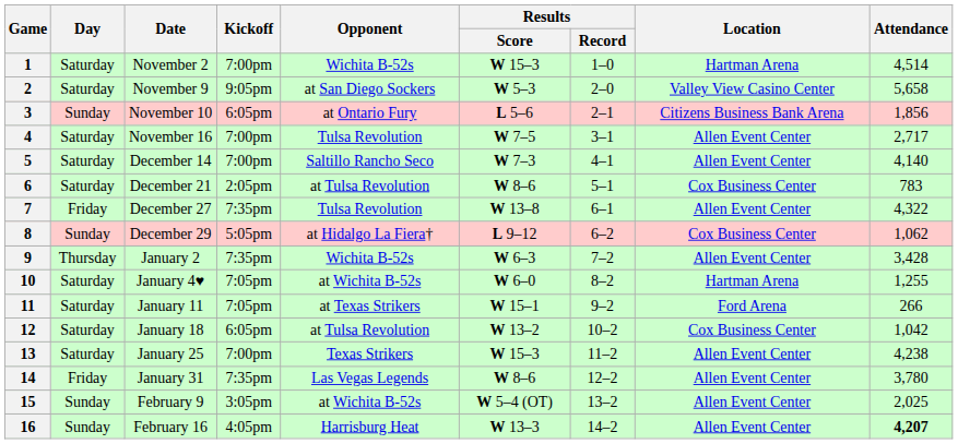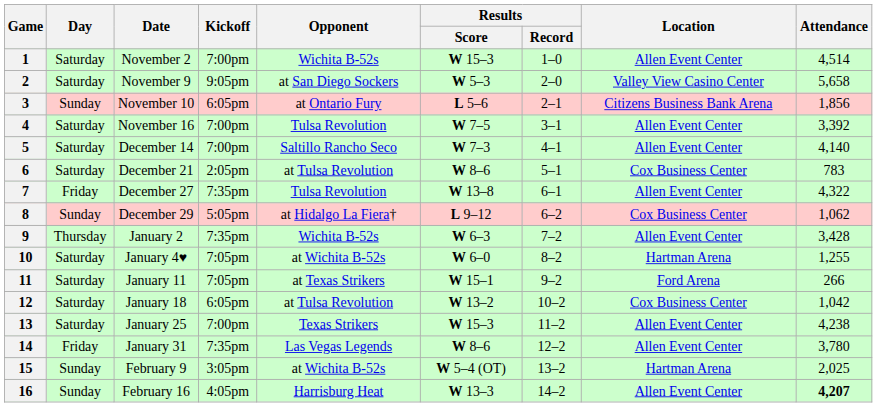1 | Location: Hartman Arena -> Allen Event Center
4 | Attendance: 2,717 -> 3,392
15 | Location: Allen Event Center -> Hartman Arena
